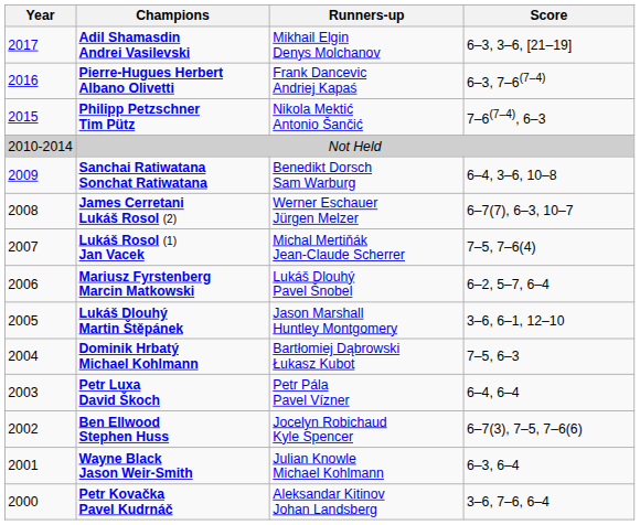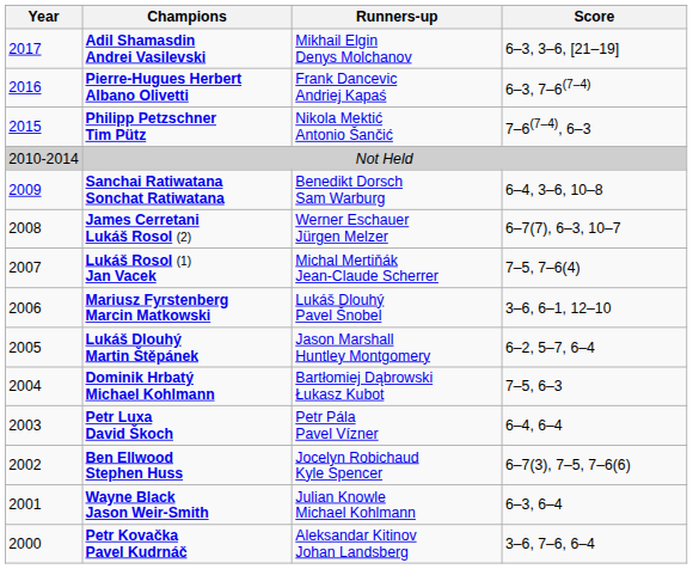Mariusz Fyrstenberg Marcin Matkowski | Score: 6–2, 5–7, 6–4 -> 3–6, 6–1, 12–10
Lukáš Dlouhý Martin Štěpánek | Score: 3–6, 6–1, 12–10 -> 6–2, 5–7, 6–4
